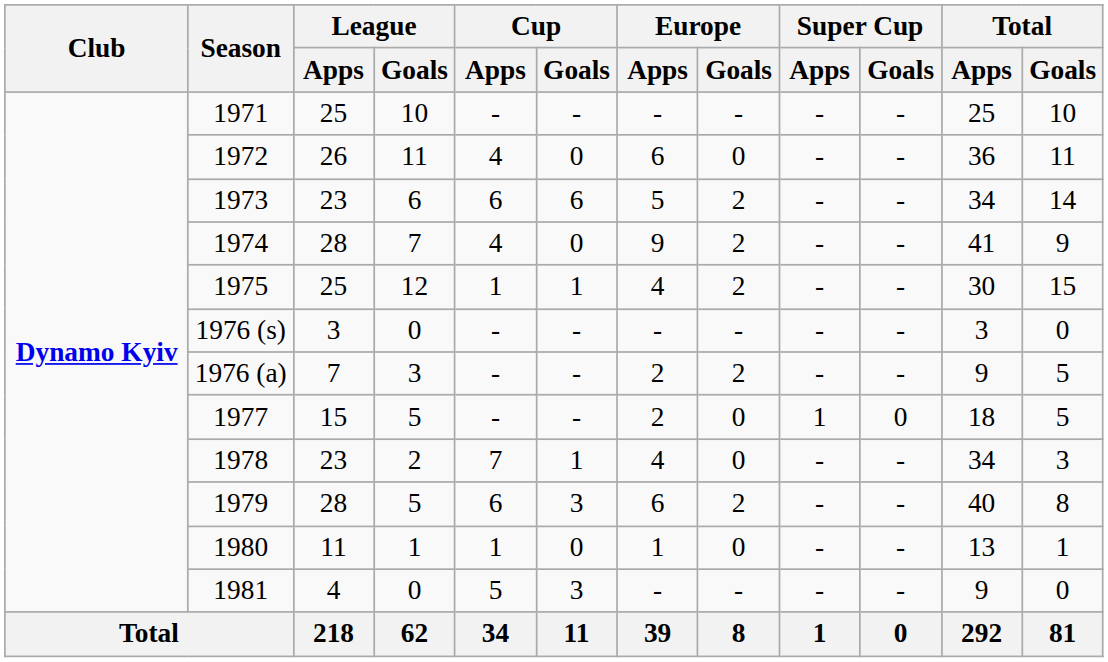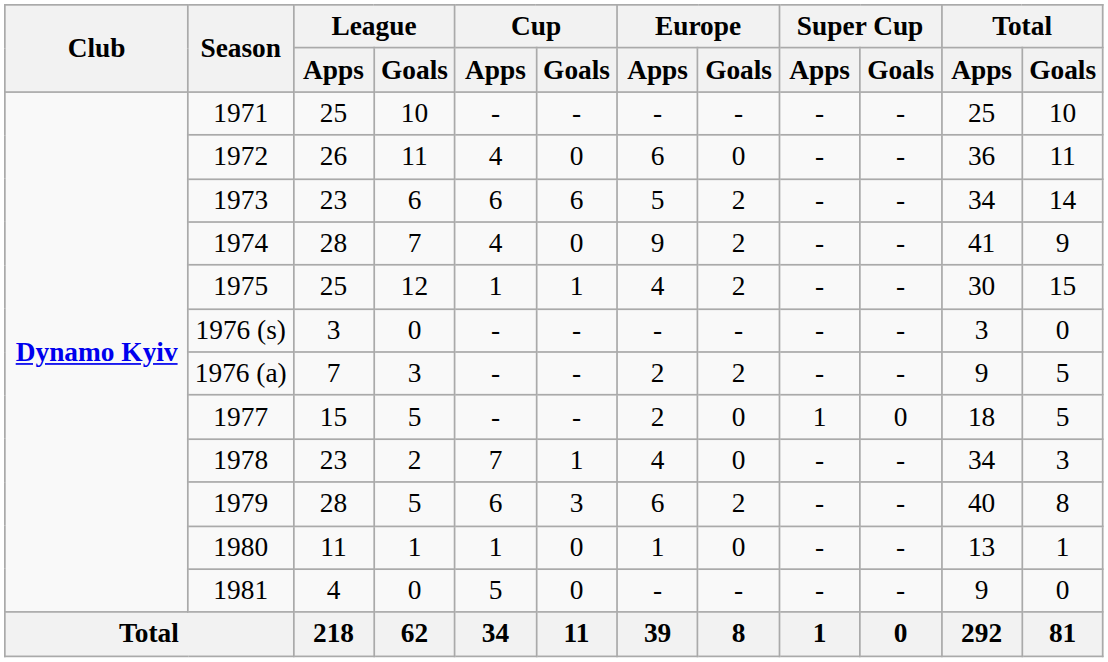1981 | Cup / Goals: 3 -> 0
